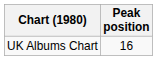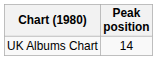UK Albums Chart | Peak position: 16 -> 14
